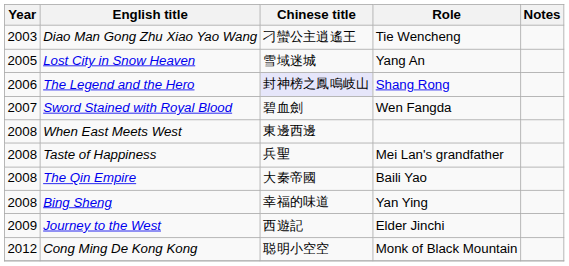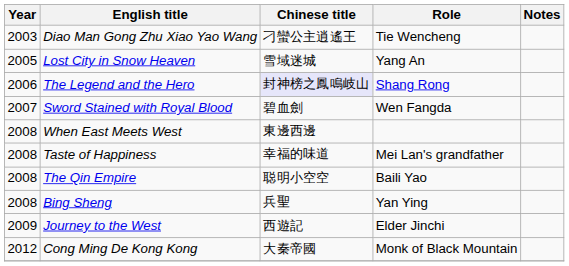Taste of Happiness | Chinese title: 兵聖 -> 幸福的味道
The Qin Empire | Chinese title: 大秦帝國 -> 聪明小空空
Bing Sheng | Chinese title: 幸福的味道 -> 兵聖
Cong Ming De Kong Kong | Chinese title: 聪明小空空 -> 大秦帝國
